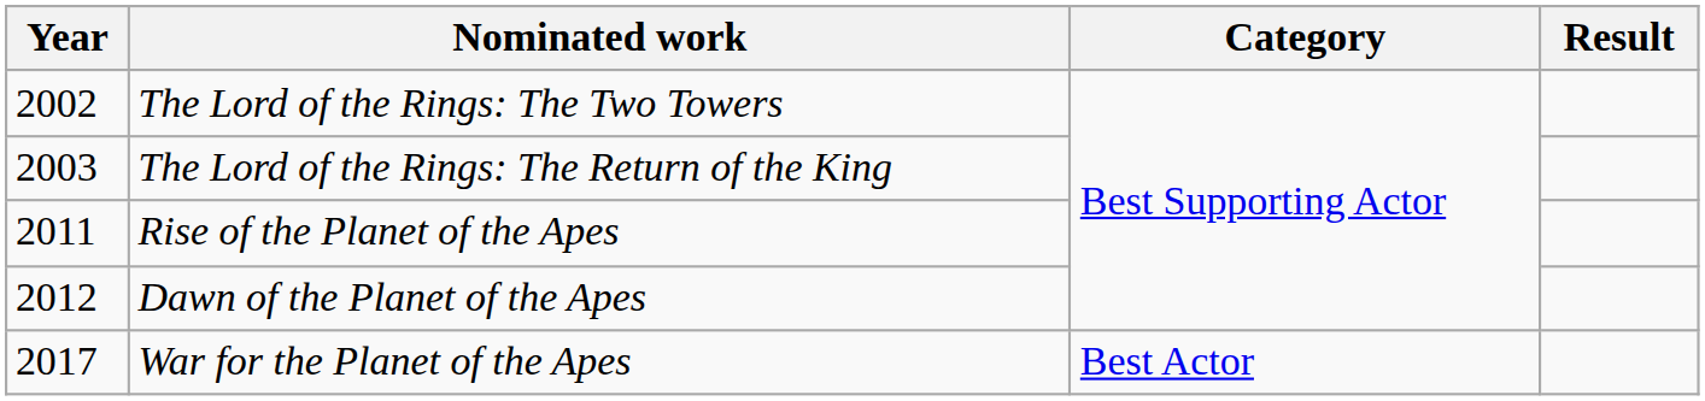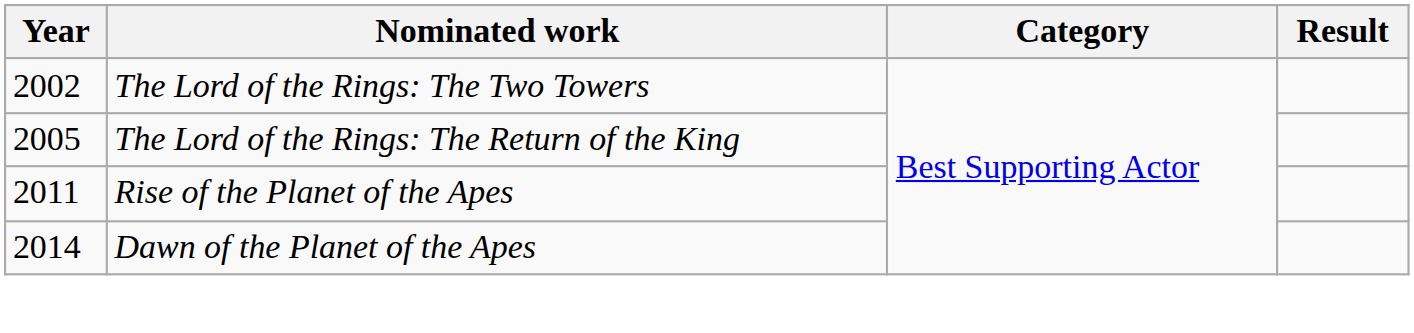The Lord of the Rings: The Return of the King | Year: 2003 -> 2005
Dawn of the Planet of the Apes | Year: 2012 -> 2014
- row: 2017 | War for the Planet of the Apes | Best Actor
